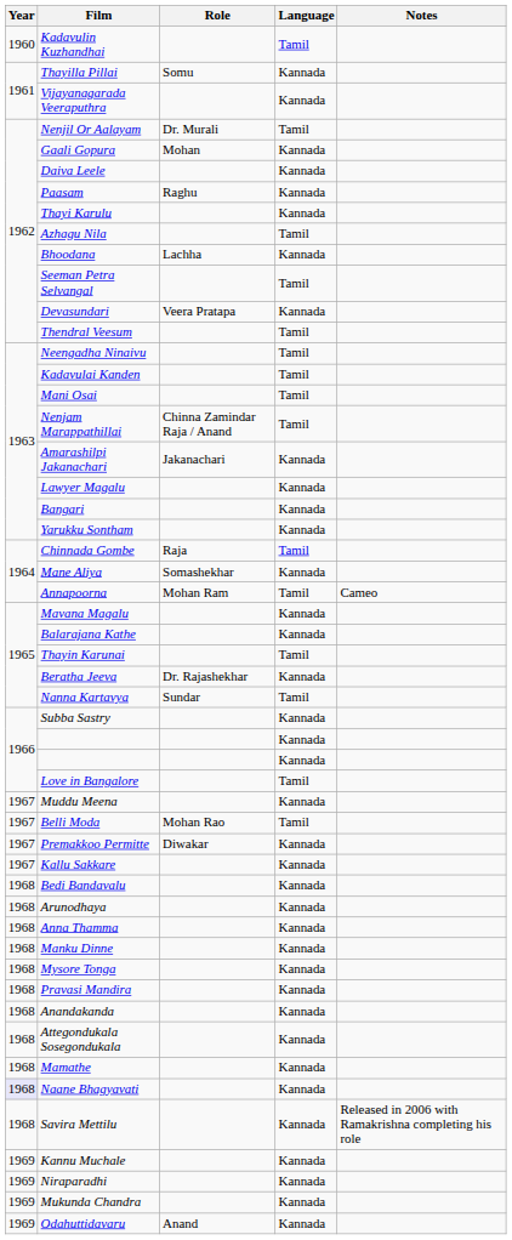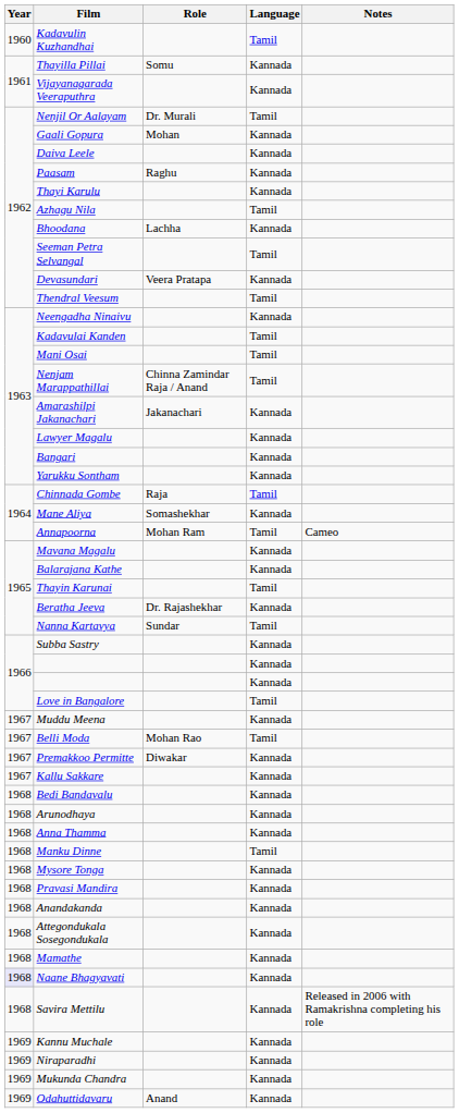Neengadha Ninaivu | Language: Tamil -> Kannada
Manku Dinne | Language: Kannada -> Tamil
